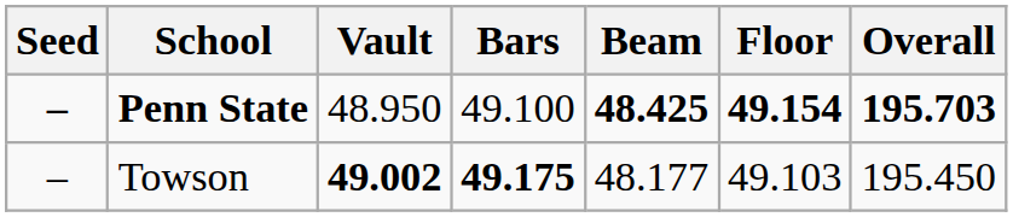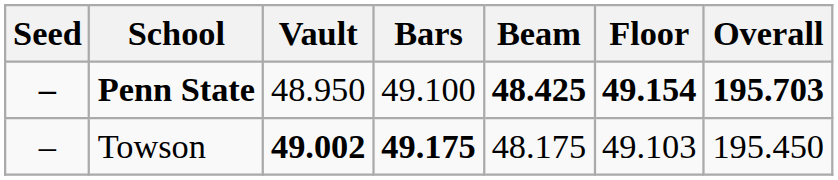Towson | Beam: 48.177 -> 48.175
